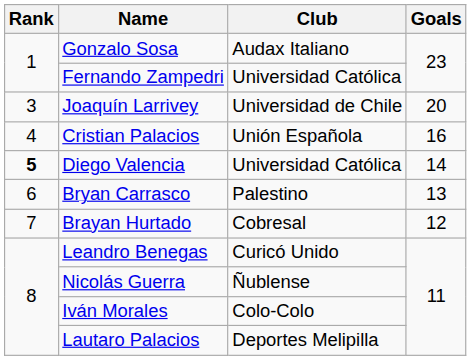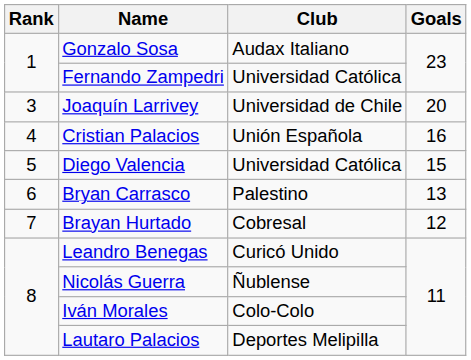Diego Valencia | Rank: bold -> normal
Diego Valencia | Goals: 14 -> 15
